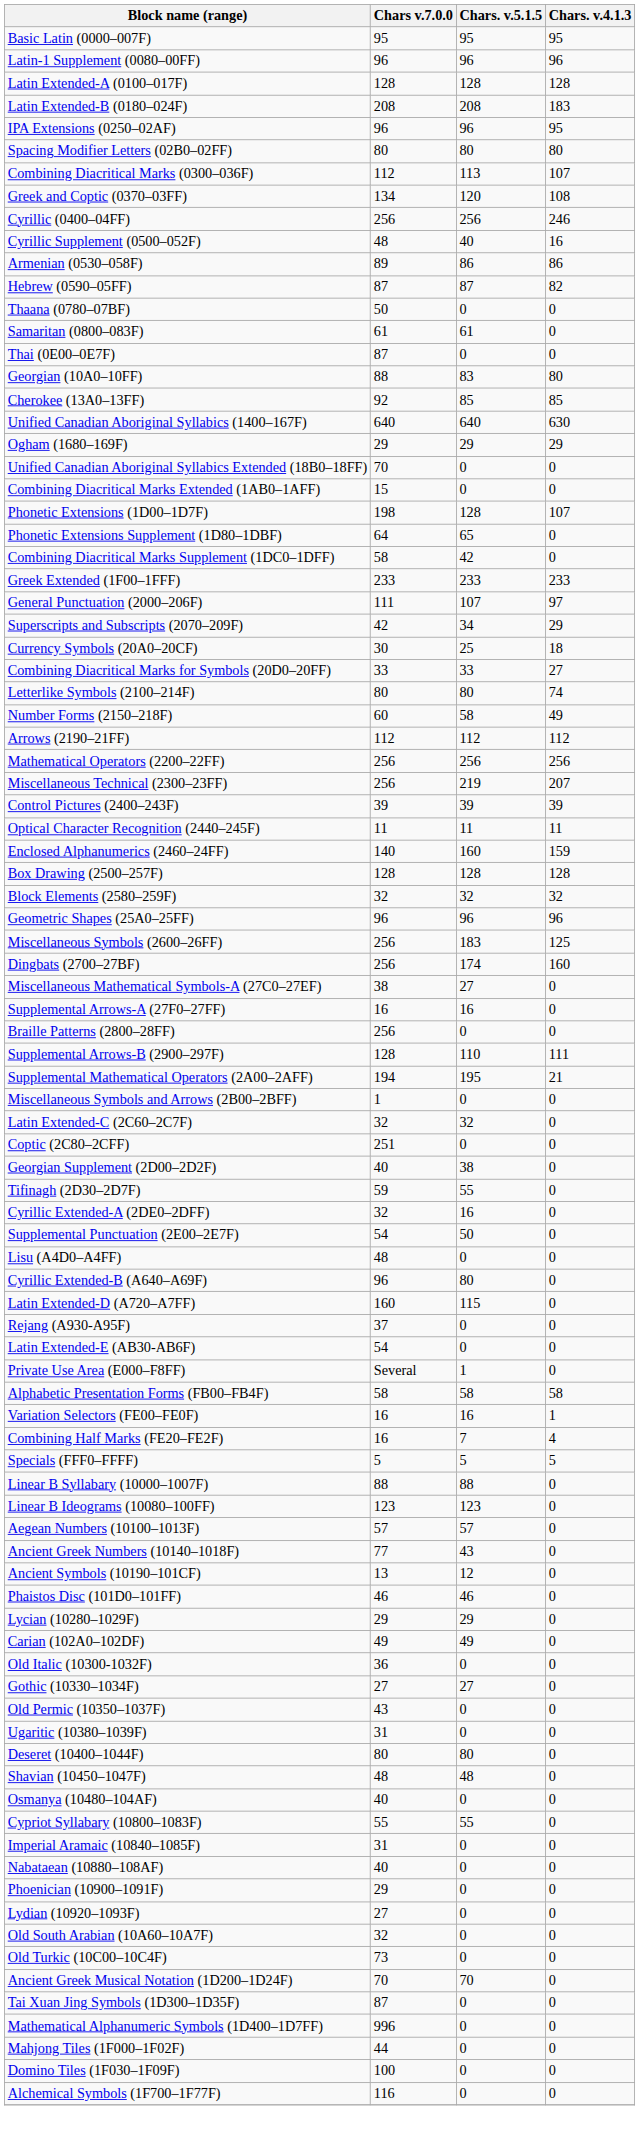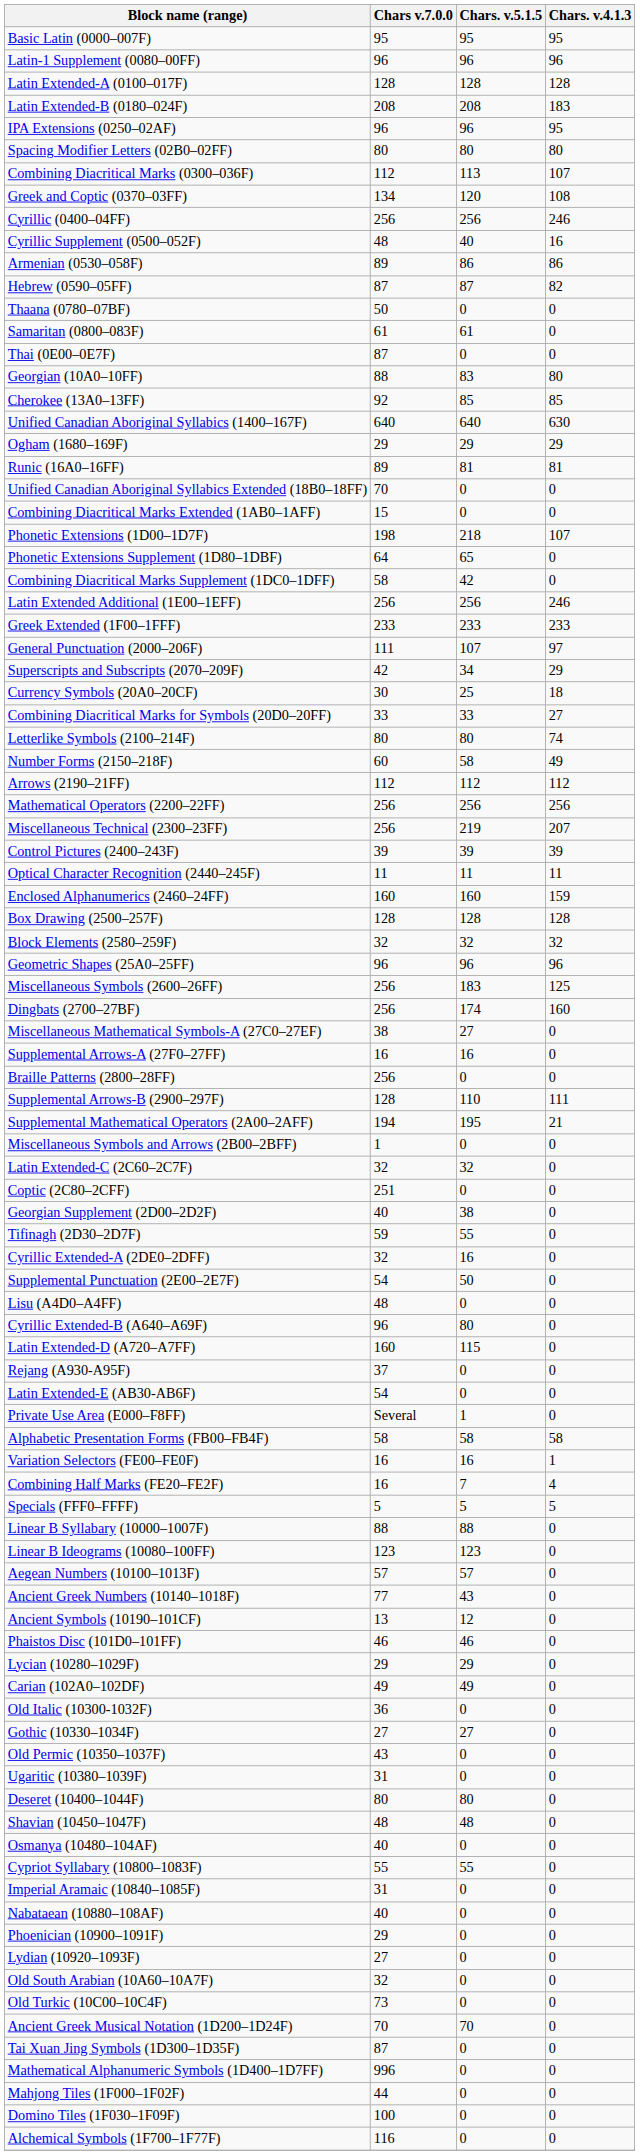+ row: Runic (16A0–16FF) | 89 | 81 | 81
Phonetic Extensions (1D00–1D7F) | Chars. v.5.1.5: 128 -> 218
+ row: Latin Extended Additional (1E00–1EFF) | 256 | 256 | 246
Enclosed Alphanumerics (2460–24FF) | Chars v.7.0.0: 140 -> 160
